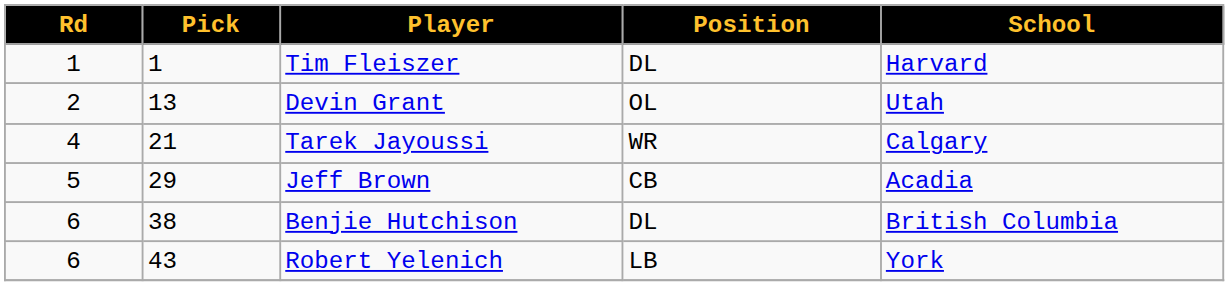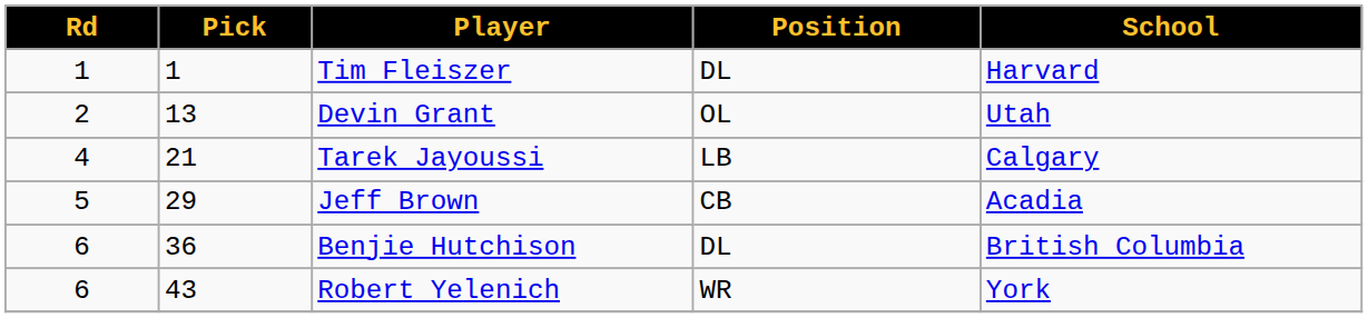Tarek Jayoussi | Position: WR -> LB
Benjie Hutchison | Pick: 38 -> 36
Robert Yelenich | Position: LB -> WR
